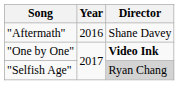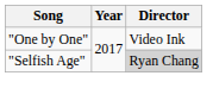- row: "Aftermath" | 2016 | Shane Davey
"One by One" | Director: bold -> normal
